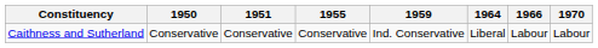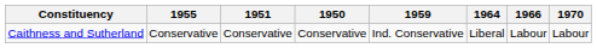columns swapped: 1950 <-> 1955
